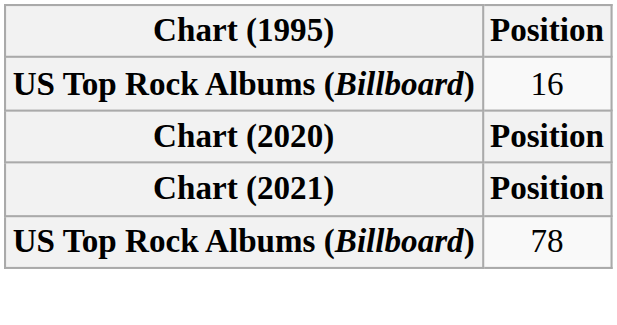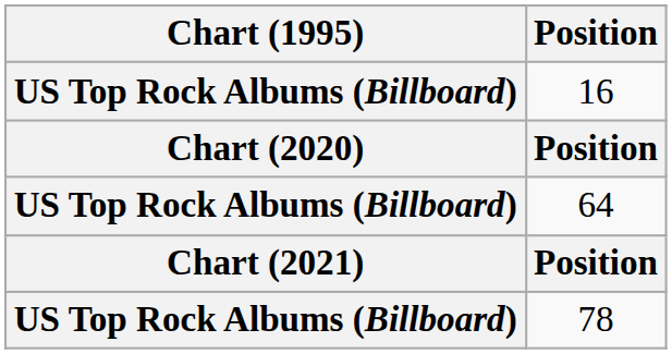+ row: US Top Rock Albums (Billboard) | 64
